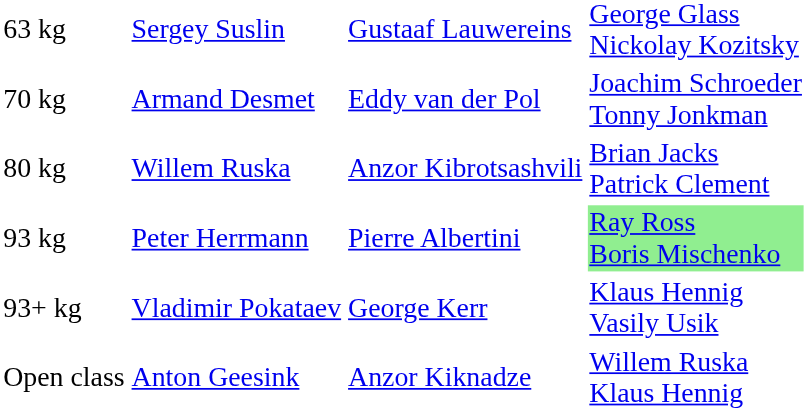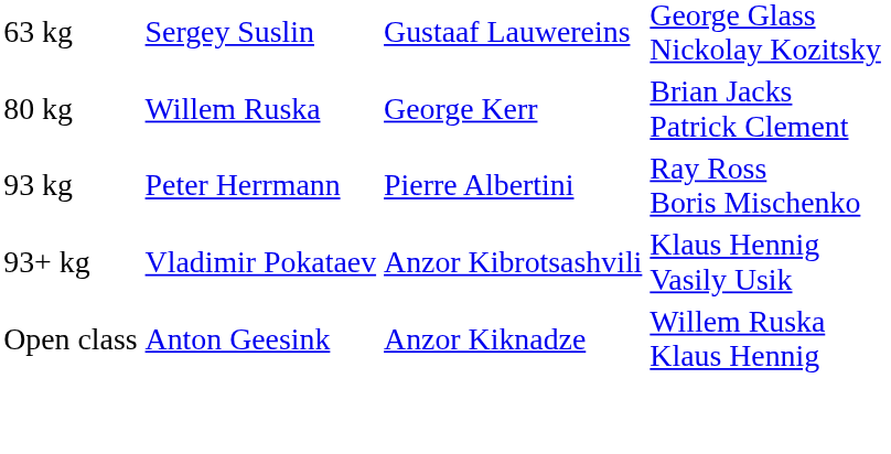- row: 70 kg | Armand Desmet | Eddy van der Pol | Joachim Schroeder Tonny Jonkman
80 kg | column 3: Anzor Kibrotsashvili -> George Kerr
93 kg | column 4: lightgreen background -> no background
93+ kg | column 3: George Kerr -> Anzor Kibrotsashvili
